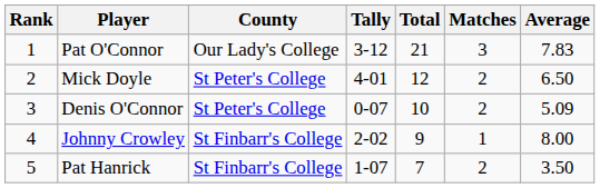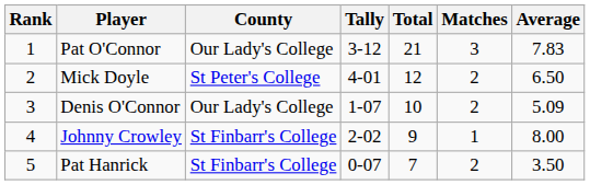Denis O'Connor | County: St Peter's College -> Our Lady's College
Denis O'Connor | Tally: 0-07 -> 1-07
Pat Hanrick | Tally: 1-07 -> 0-07
